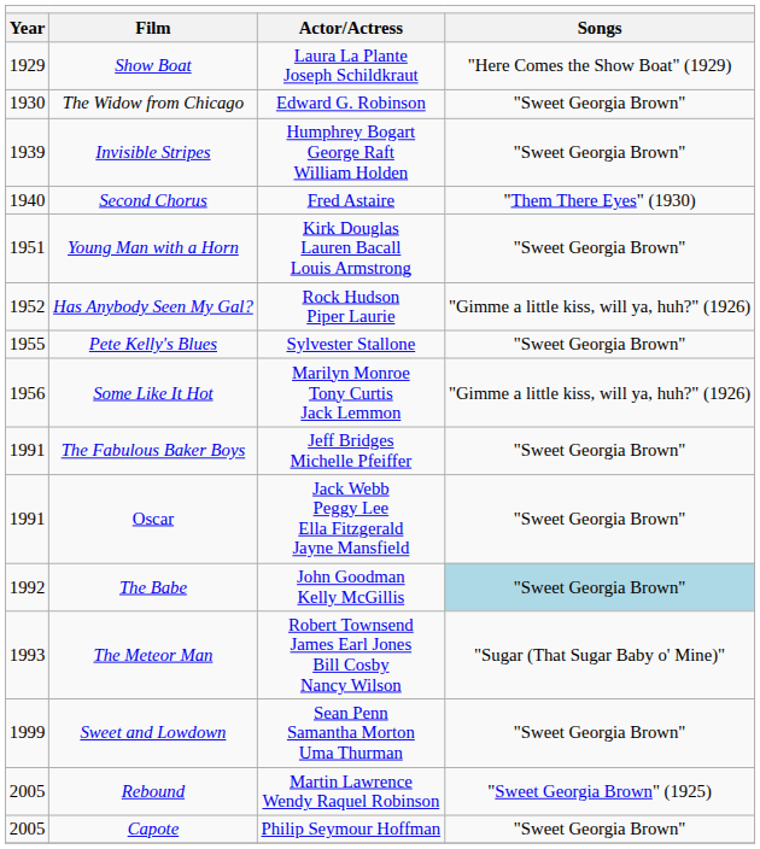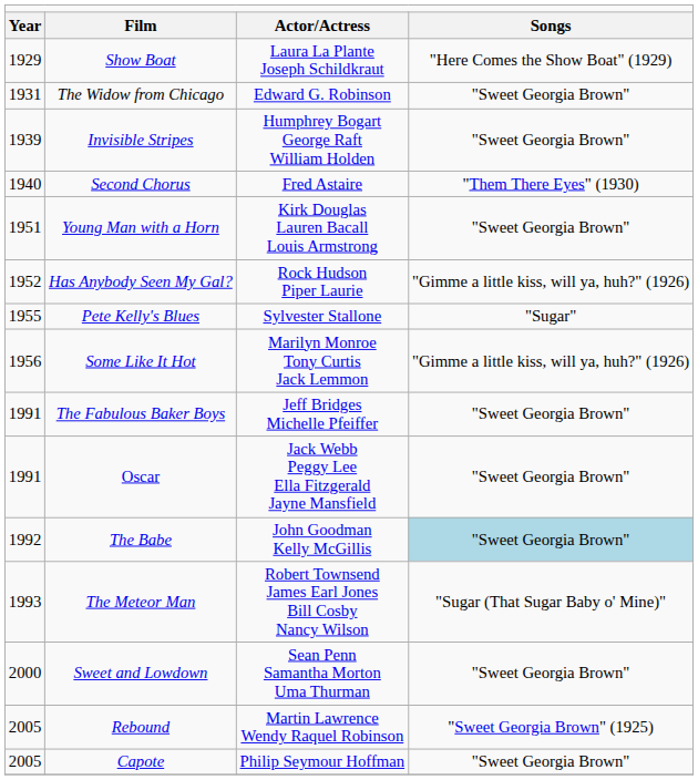The Widow from Chicago | column 1: 1930 -> 1931
Pete Kelly's Blues | column 4: "Sweet Georgia Brown" -> "Sugar"
Sweet and Lowdown | column 1: 1999 -> 2000
